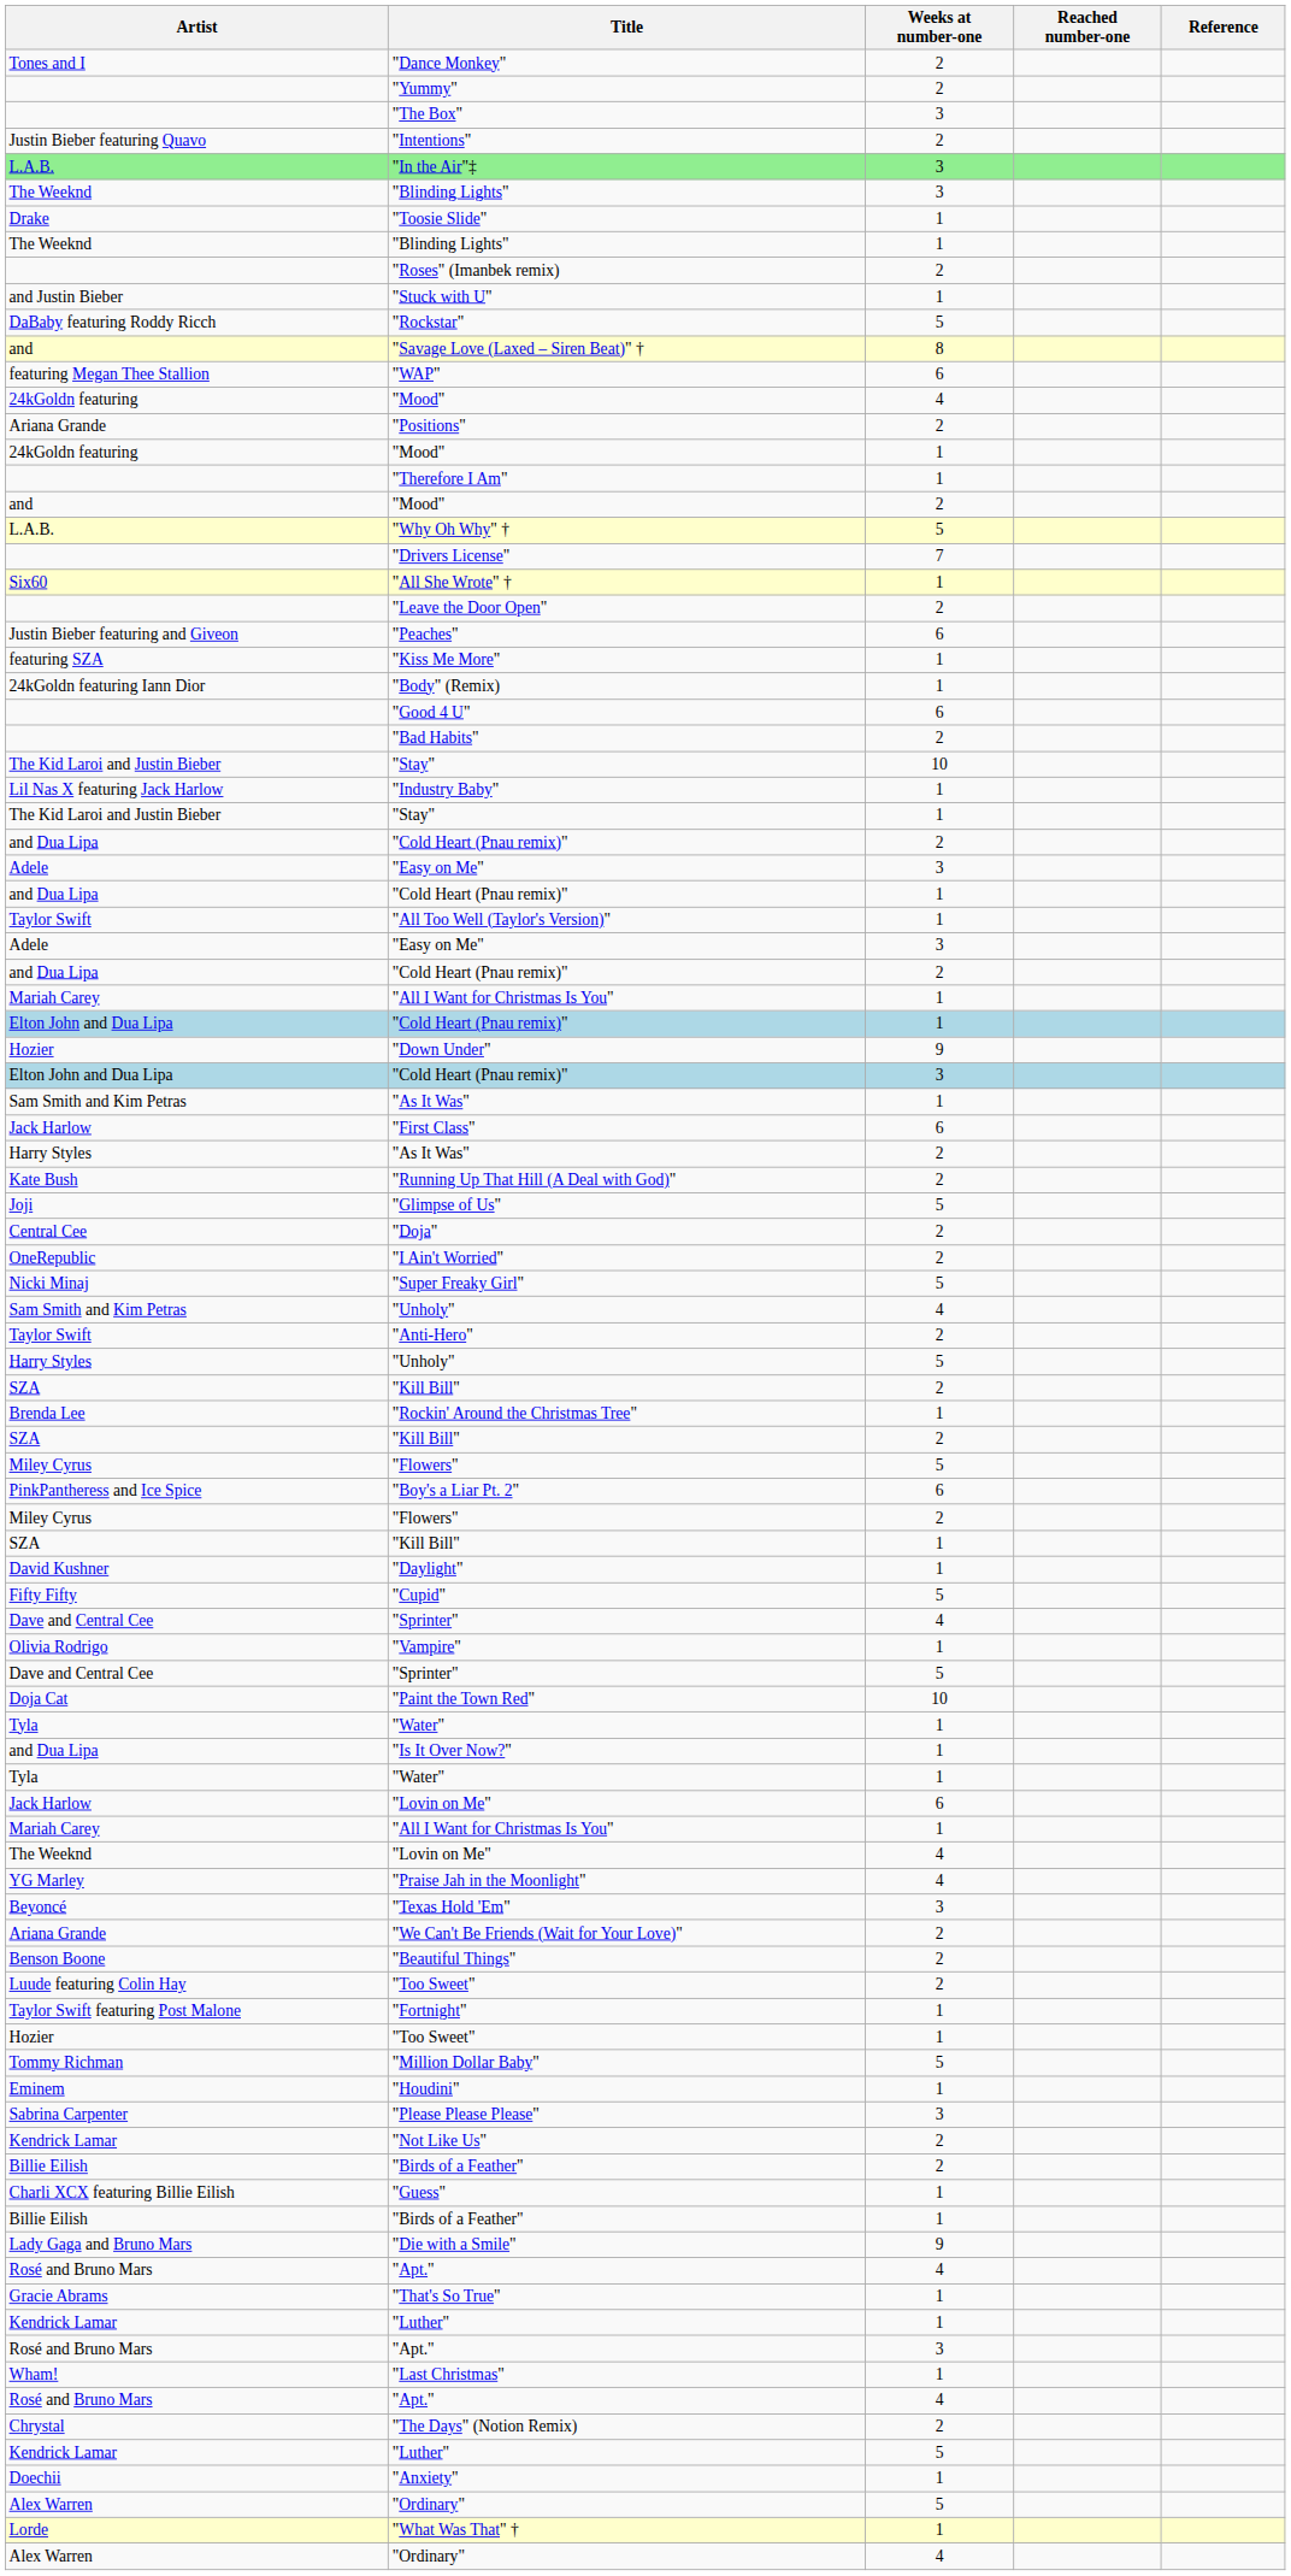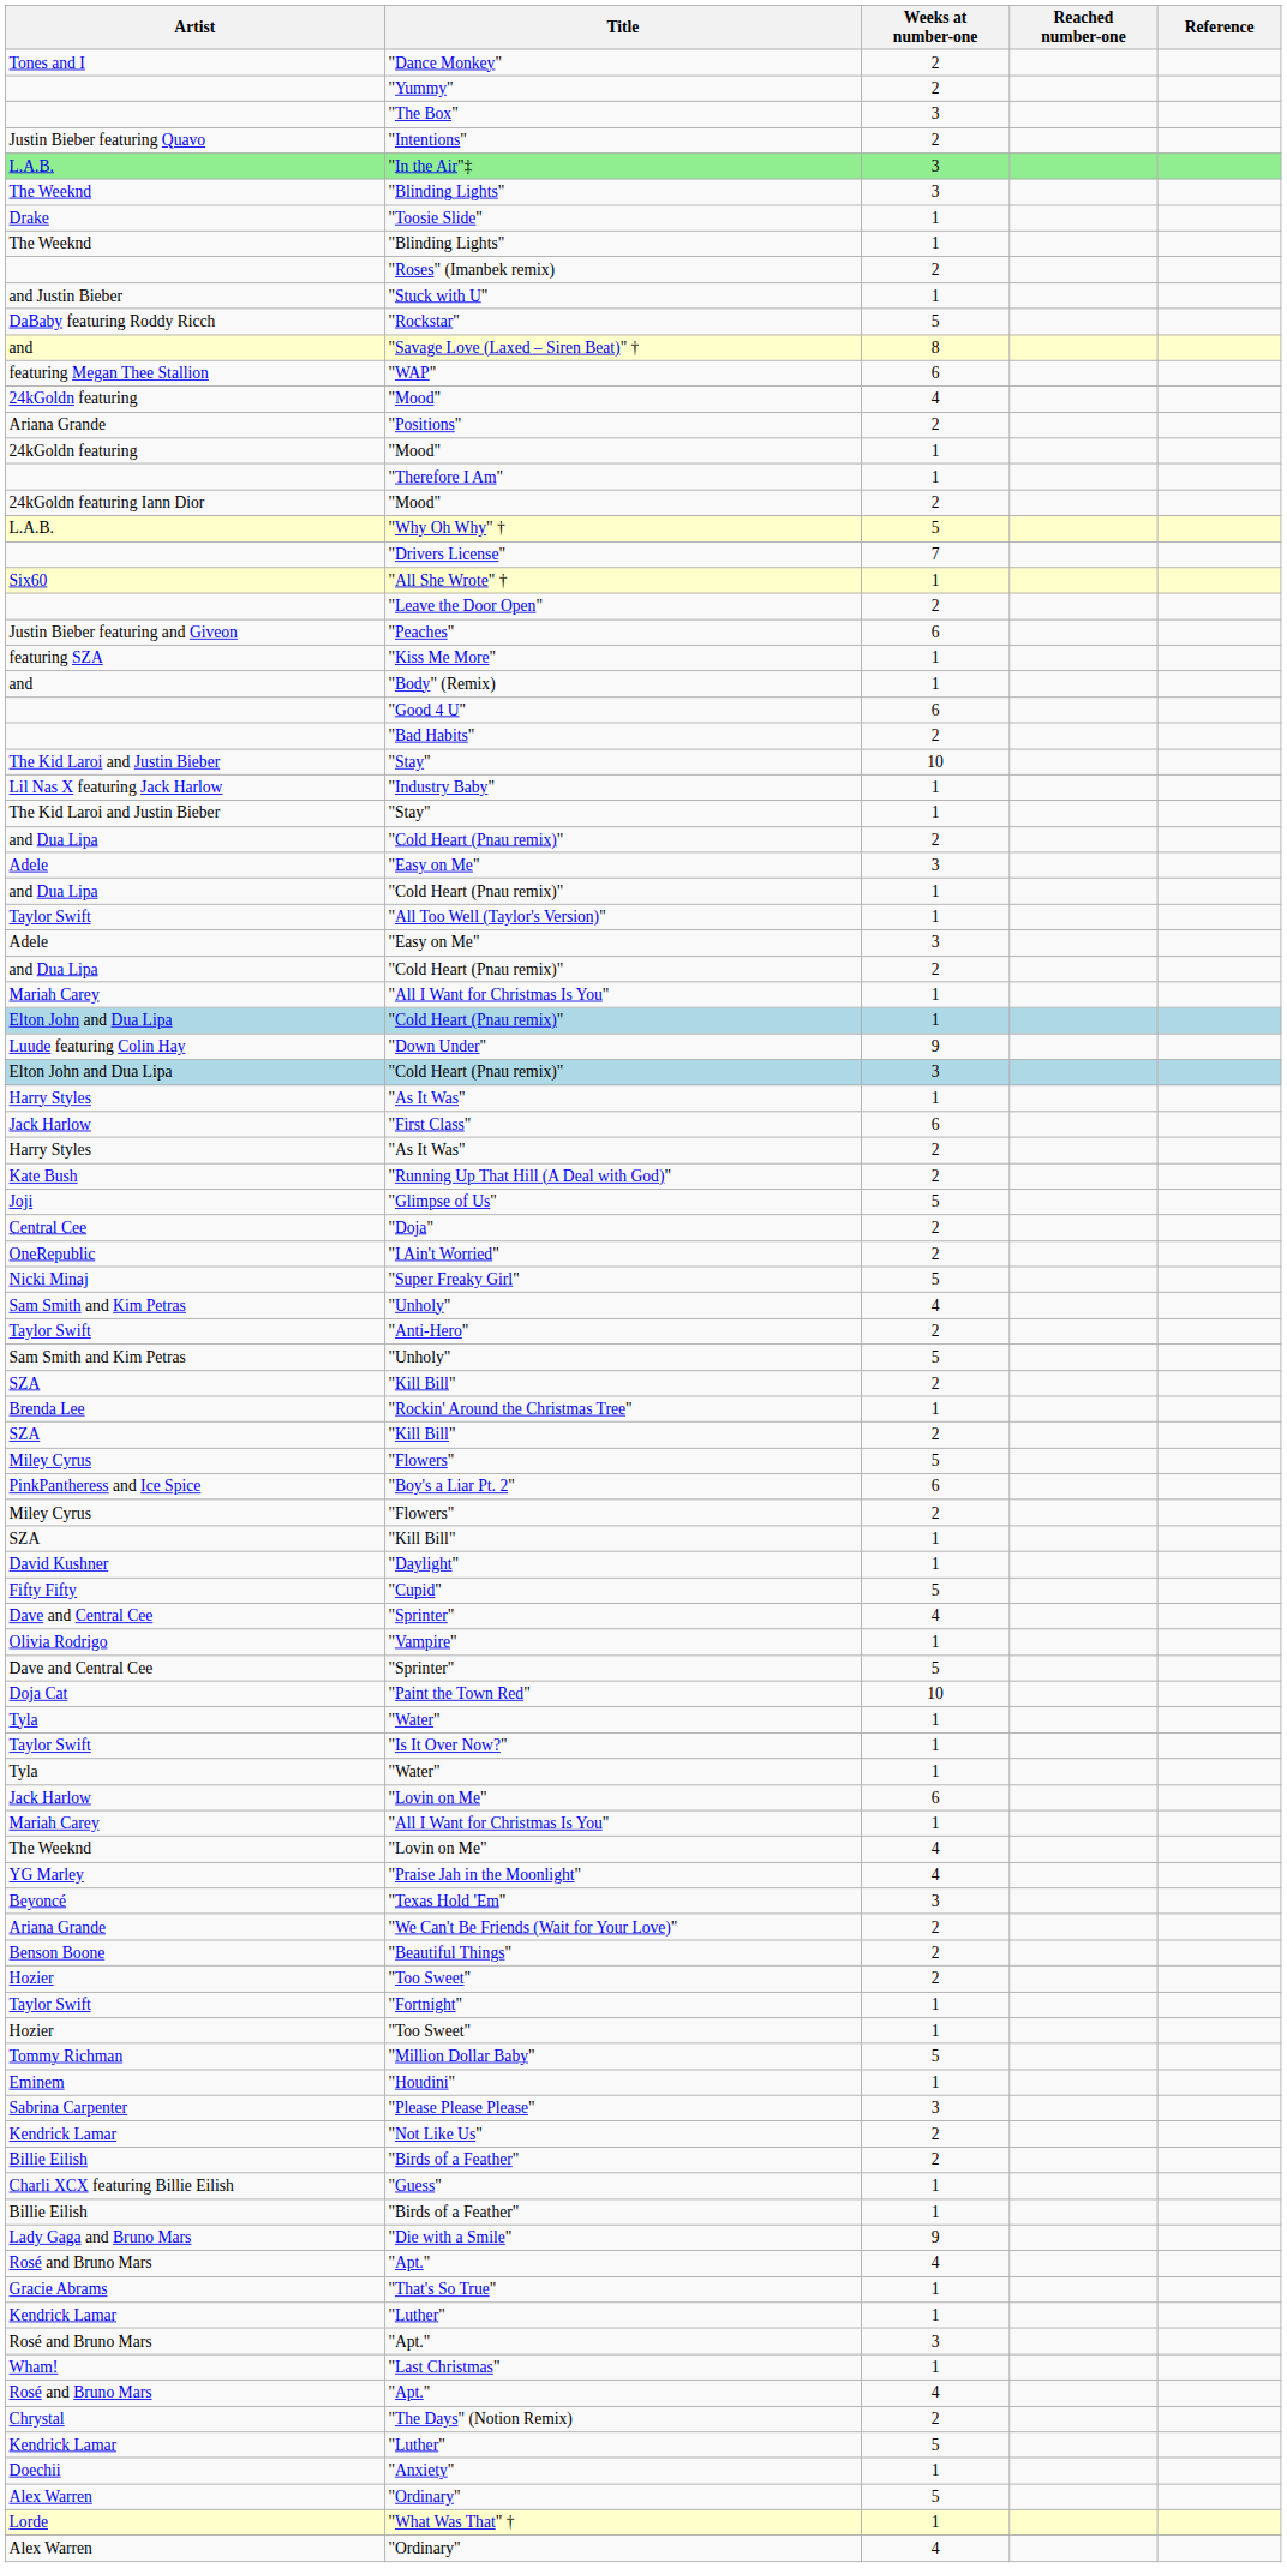"Mood" / 2 | Artist: and -> 24kGoldn featuring Iann Dior
"Body" (Remix) | Artist: 24kGoldn featuring Iann Dior -> and
"Down Under" | Artist: Hozier -> Luude featuring Colin Hay
"As It Was" / 1 | Artist: Sam Smith and Kim Petras -> Harry Styles
"Unholy" / 5 | Artist: Harry Styles -> Sam Smith and Kim Petras
"Is It Over Now?" | Artist: and Dua Lipa -> Taylor Swift
"Too Sweet" / 2 | Artist: Luude featuring Colin Hay -> Hozier
"Fortnight" | Artist: Taylor Swift featuring Post Malone -> Taylor Swift
